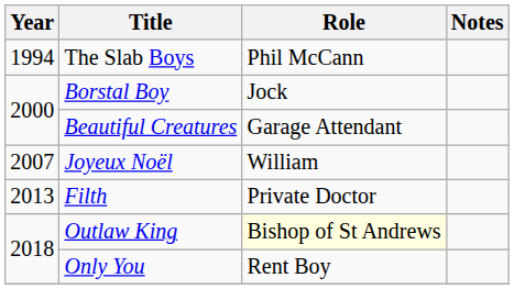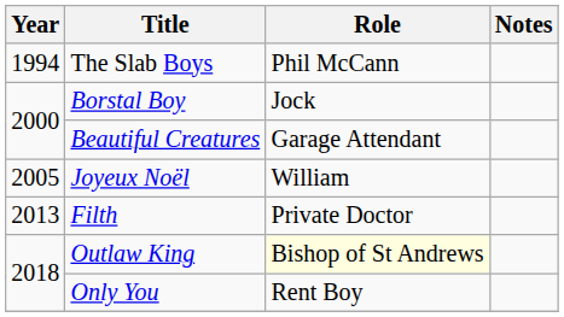Joyeux Noël | Year: 2007 -> 2005
